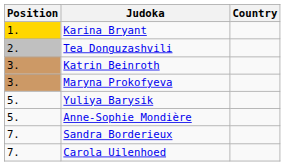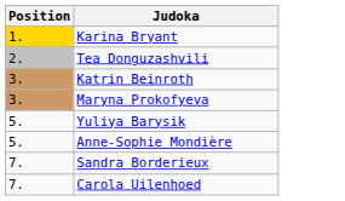- column: Country
